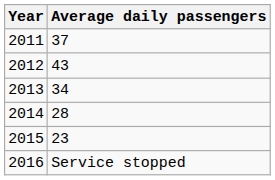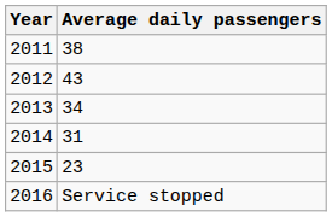2011 | Average daily passengers: 37 -> 38
2014 | Average daily passengers: 28 -> 31
